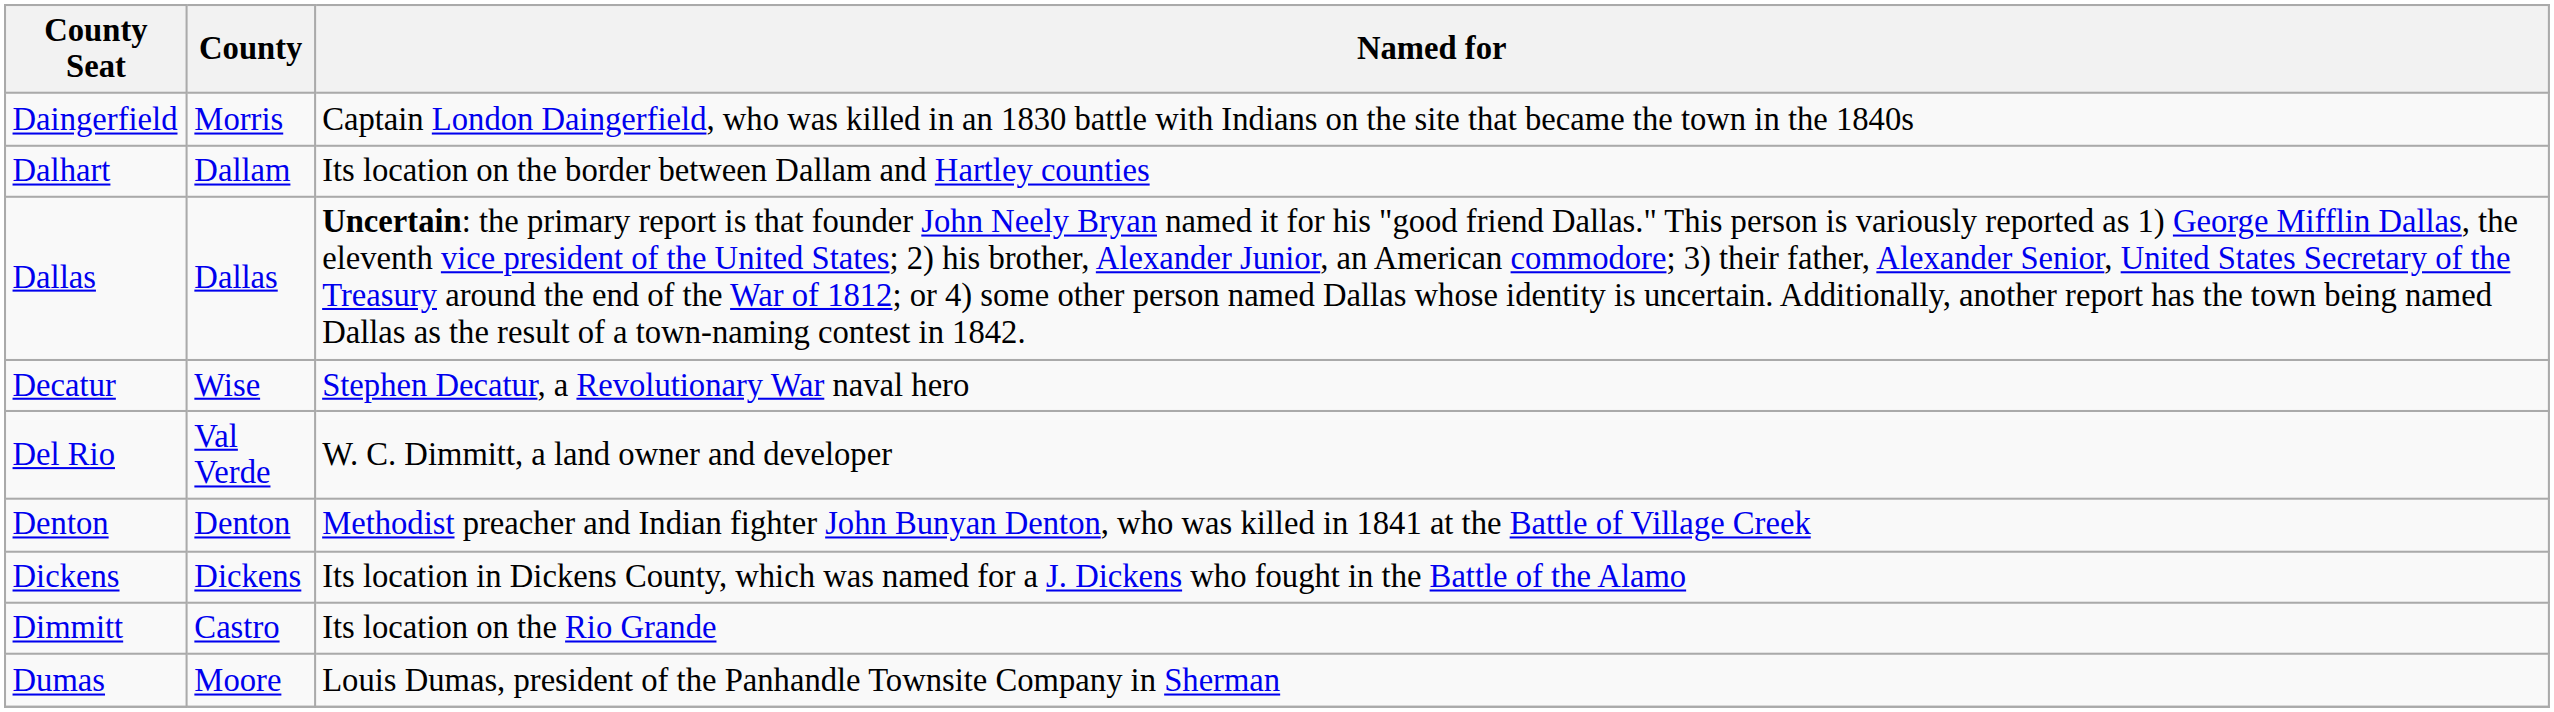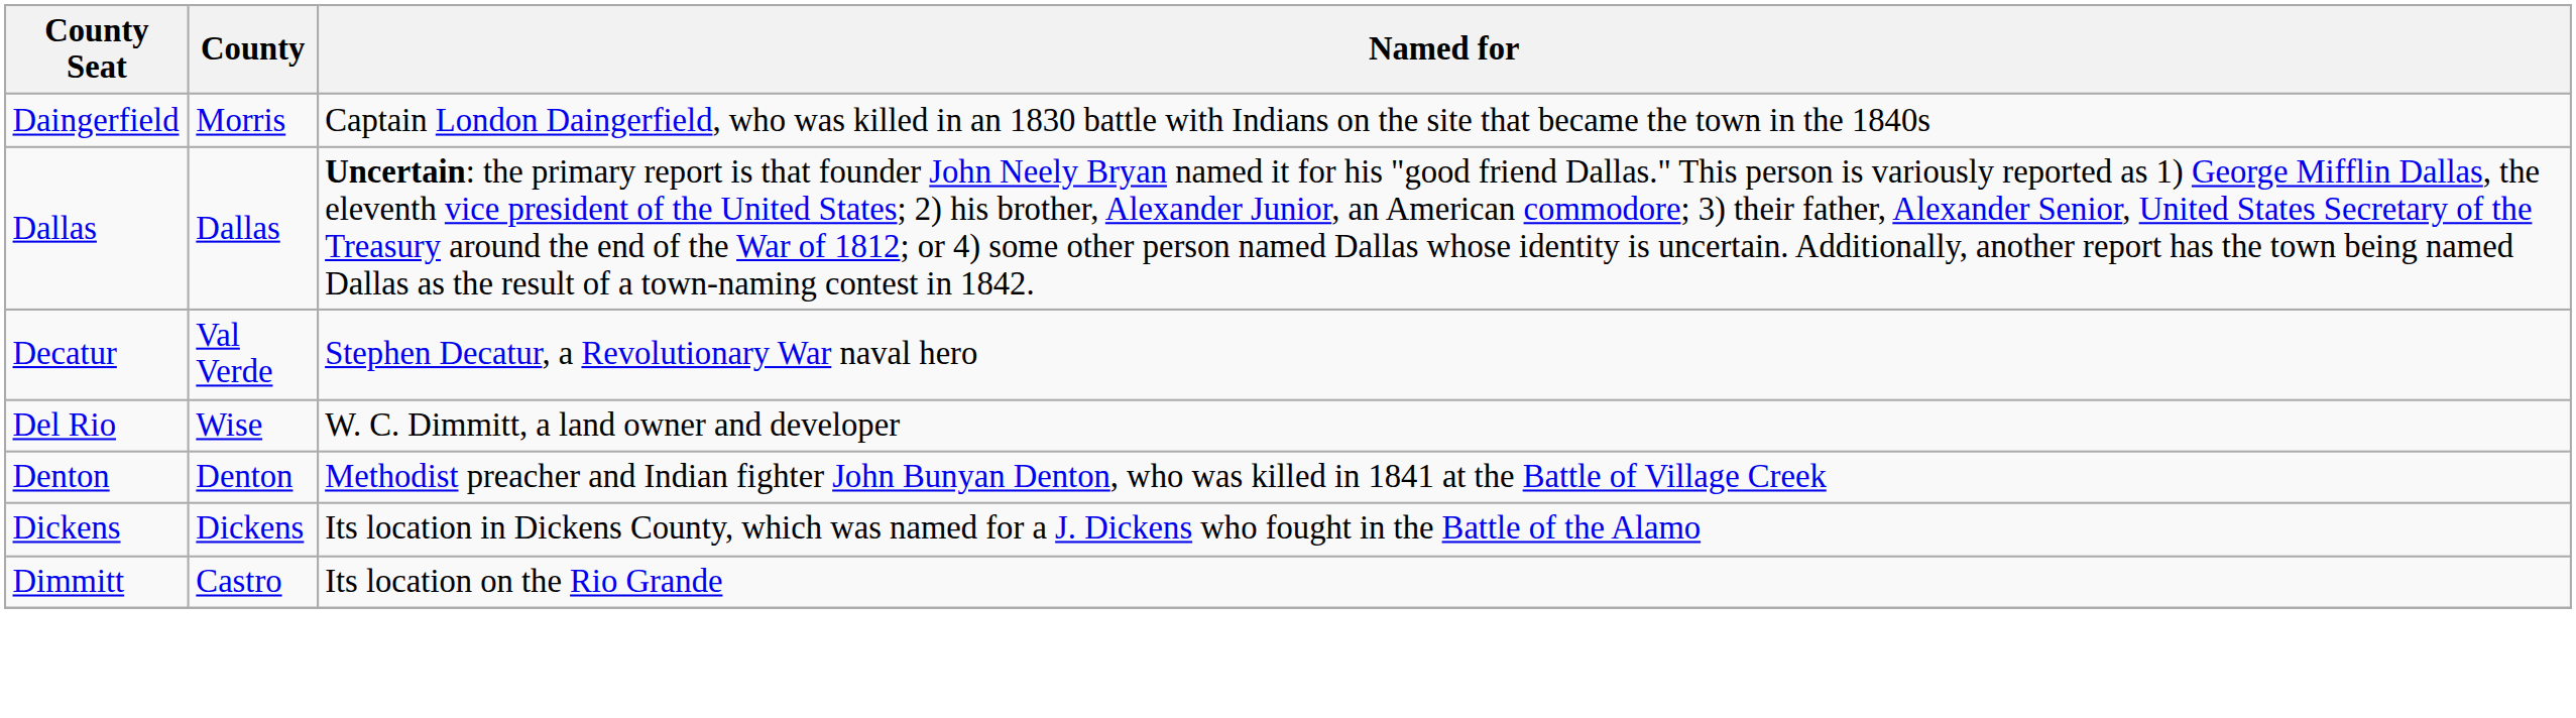- row: Dalhart | Dallam | Its location on the border between Dallam and Hartley counties
Decatur | County: Wise -> Val Verde
Del Rio | County: Val Verde -> Wise
- row: Dumas | Moore | Louis Dumas, president of the Panhandle Townsite Company in Sherman
